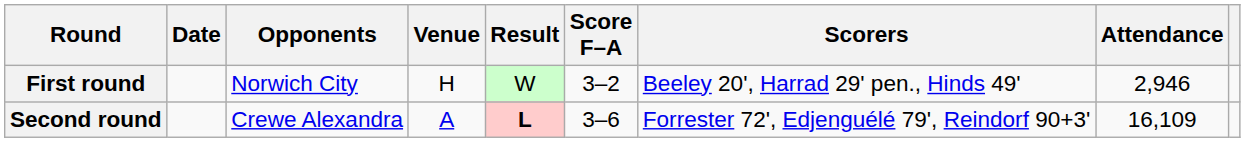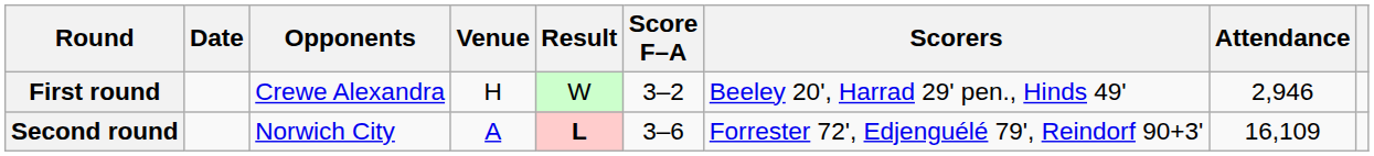First round | Opponents: Norwich City -> Crewe Alexandra
Second round | Opponents: Crewe Alexandra -> Norwich City
